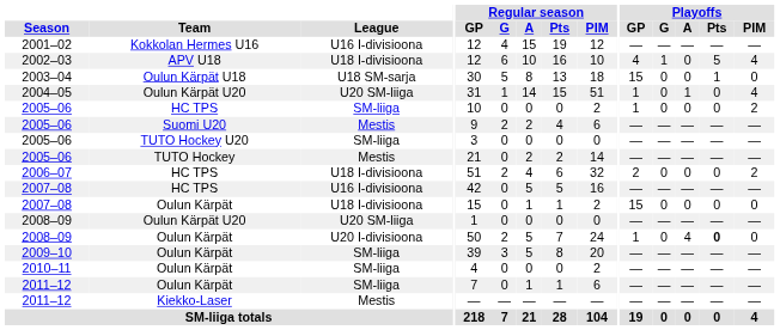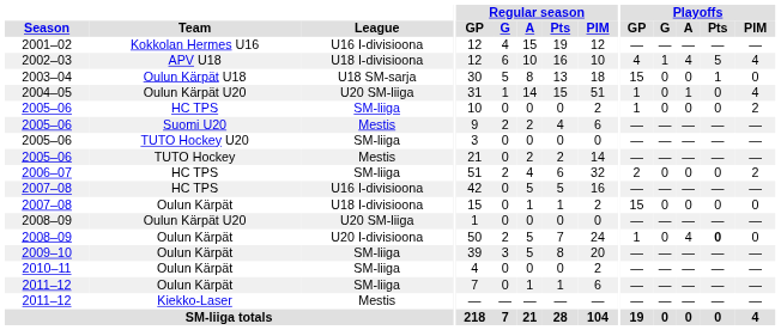2002–03 | Playoffs / A: 0 -> 4
2006–07 | League: U18 I-divisioona -> SM-liiga
